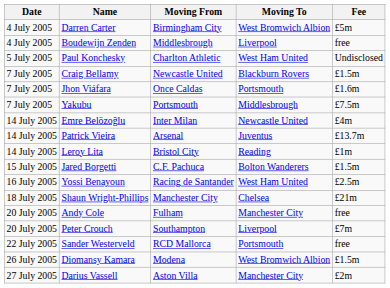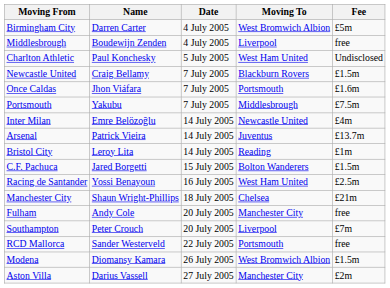columns swapped: Date <-> Moving From
